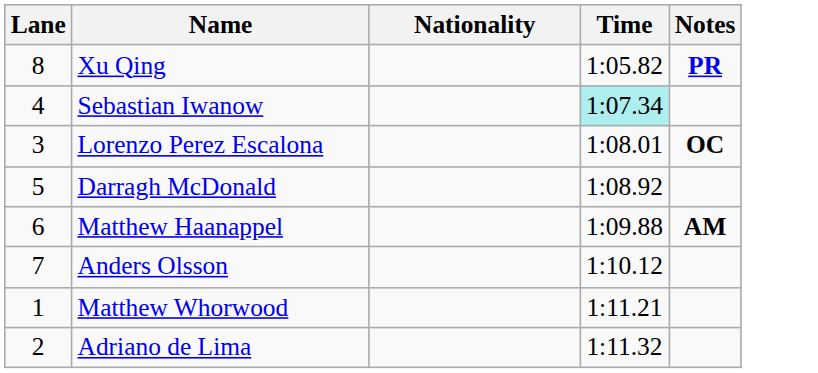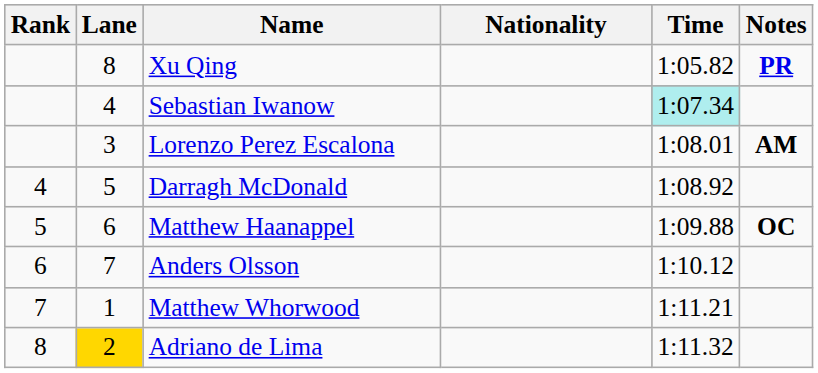+ column: Rank | 4 | 5 | 6 | 7 | 8
Lorenzo Perez Escalona | Notes: OC -> AM
Matthew Haanappel | Notes: AM -> OC
Adriano de Lima | Lane: no background -> gold background
